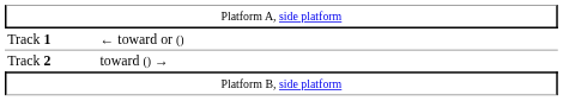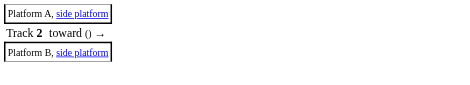- row: Track 1 | ← toward or ()
